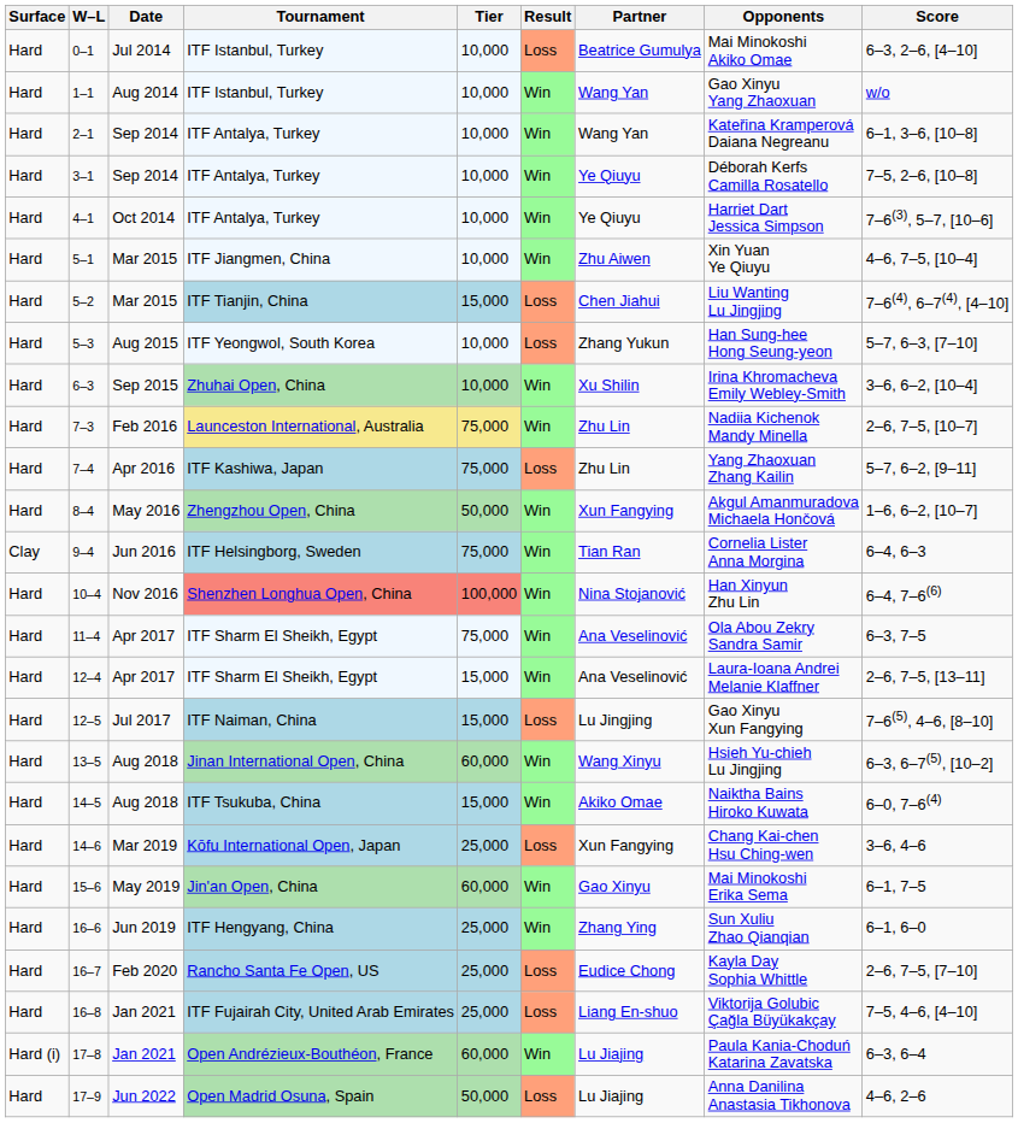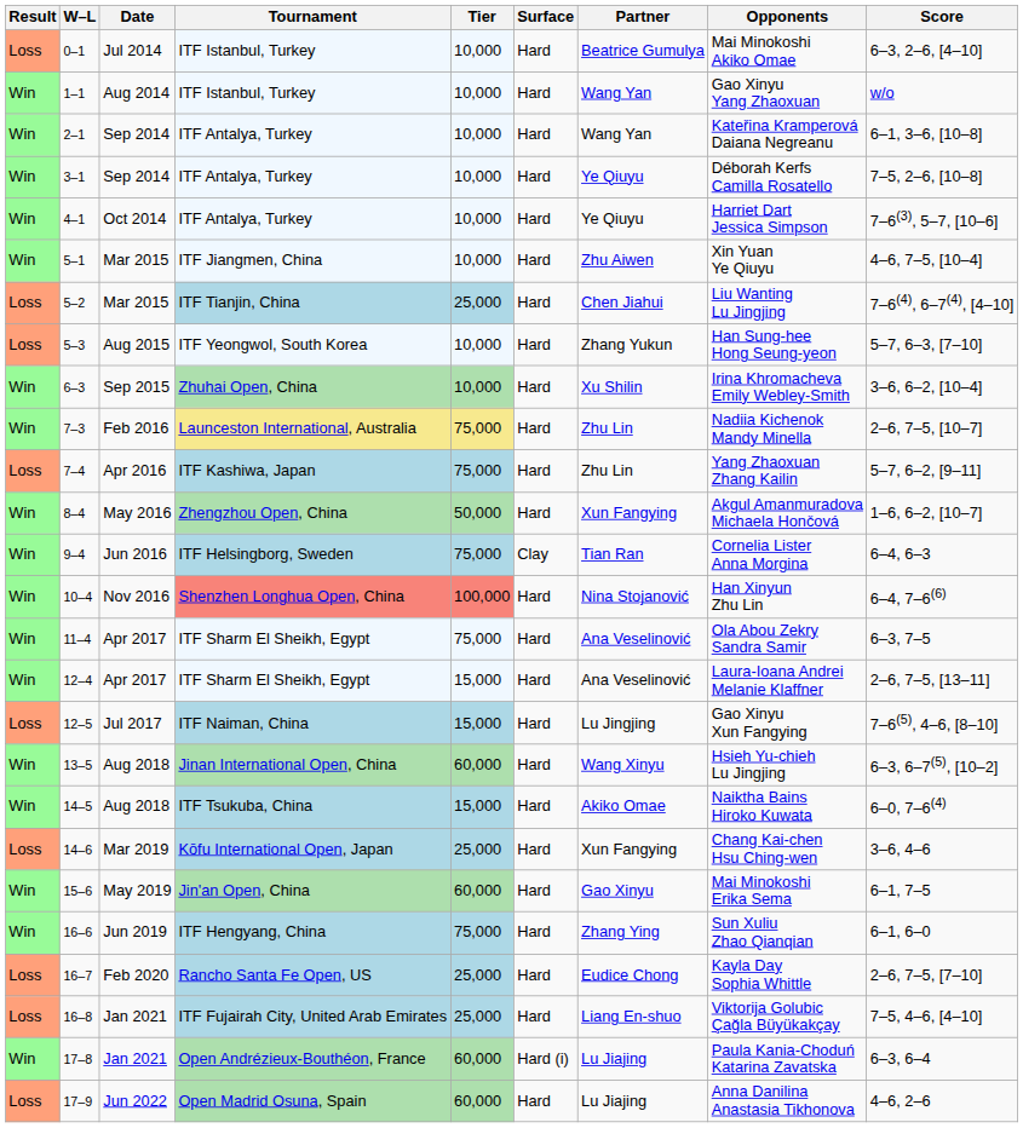columns swapped: Result <-> Surface
5–2 | Tier: 15,000 -> 25,000
16–6 | Tier: 25,000 -> 75,000
17–9 | Tier: 50,000 -> 60,000
